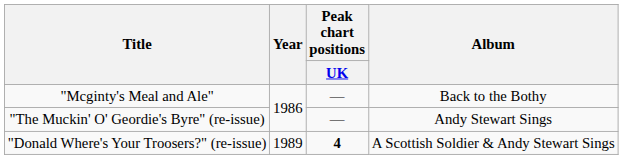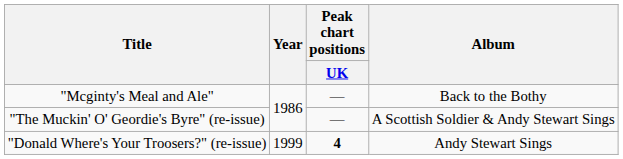"The Muckin' O' Geordie's Byre" (re-issue) | Album: Andy Stewart Sings -> A Scottish Soldier & Andy Stewart Sings
"Donald Where's Your Troosers?" (re-issue) | Year: 1989 -> 1999
"Donald Where's Your Troosers?" (re-issue) | Album: A Scottish Soldier & Andy Stewart Sings -> Andy Stewart Sings
